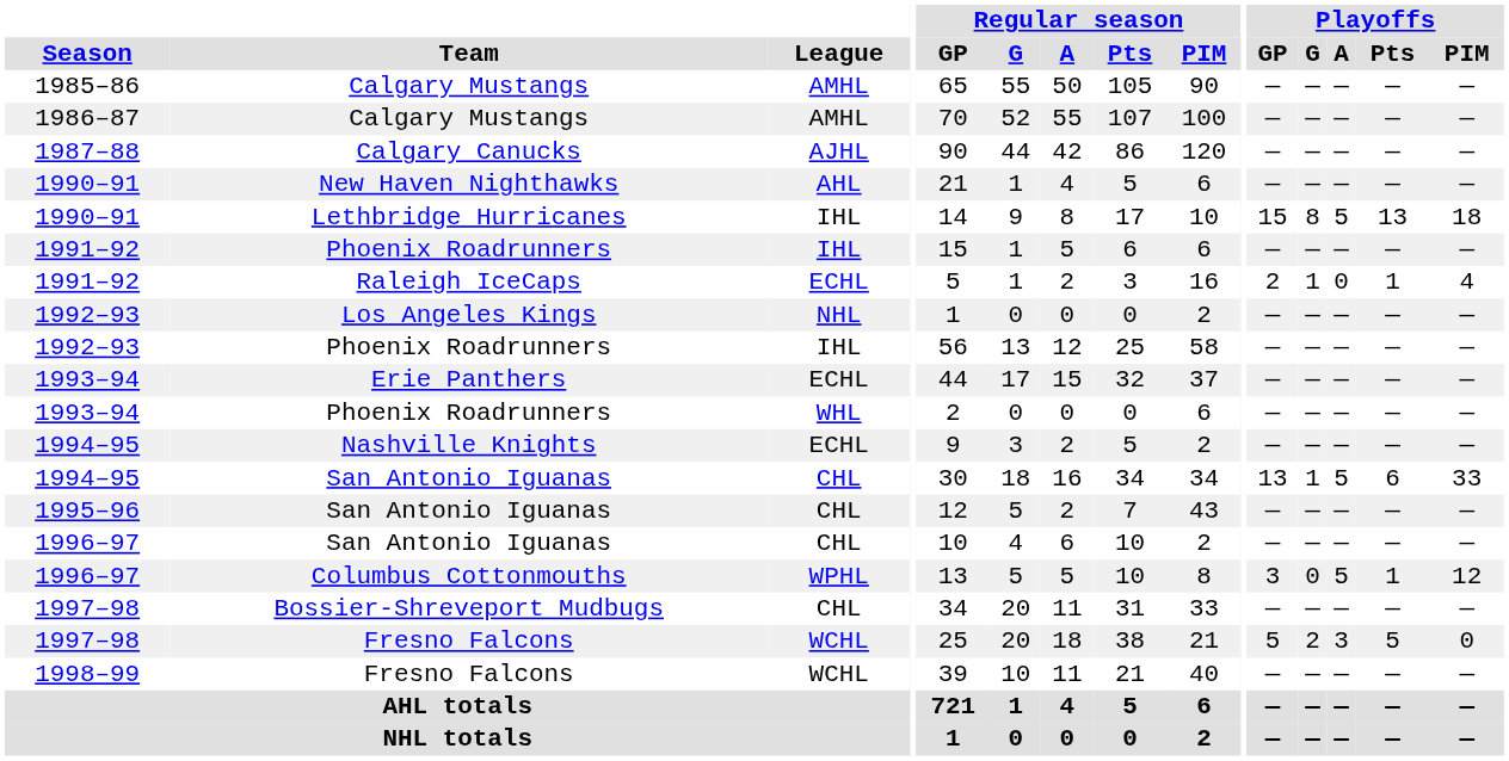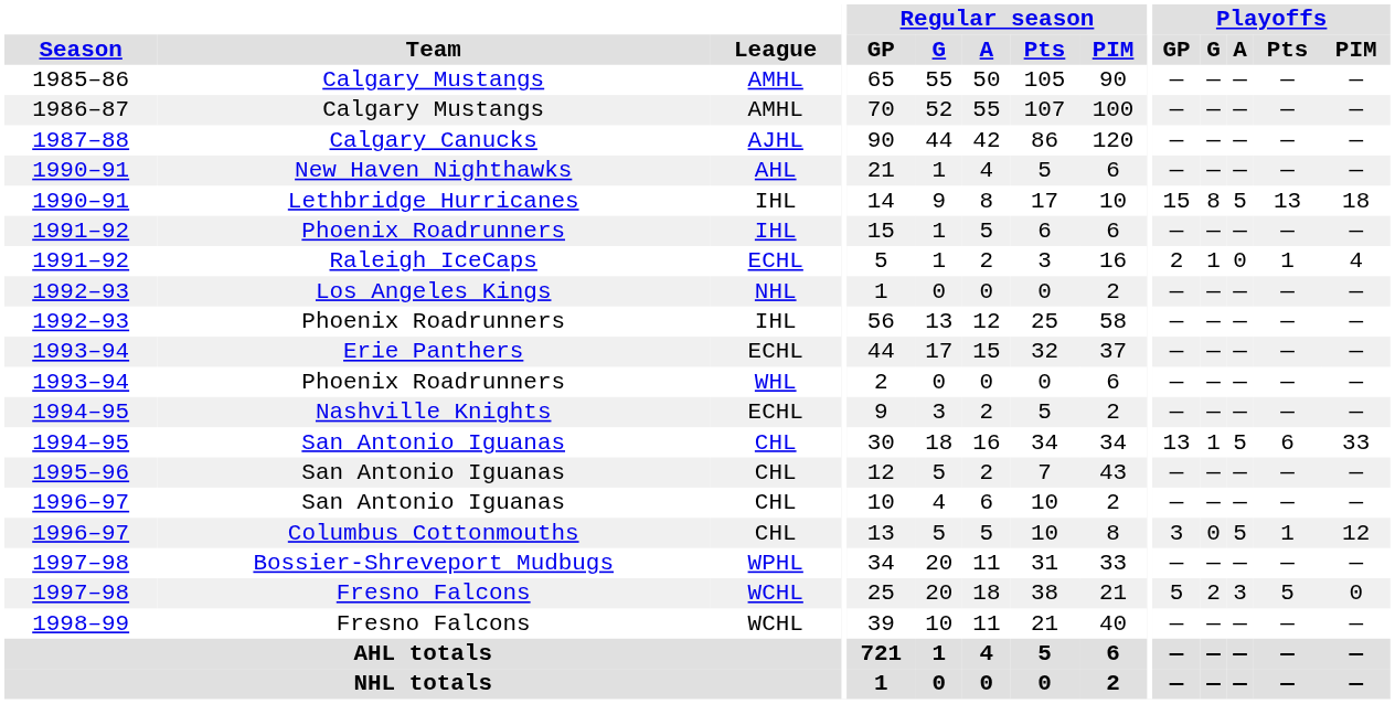Columbus Cottonmouths | League: WPHL -> CHL
Bossier-Shreveport Mudbugs | League: CHL -> WPHL
